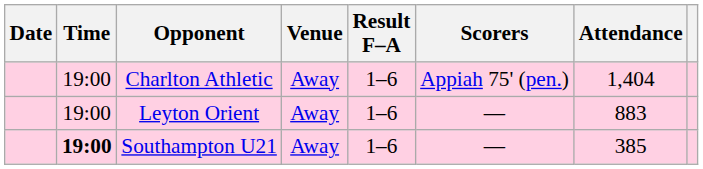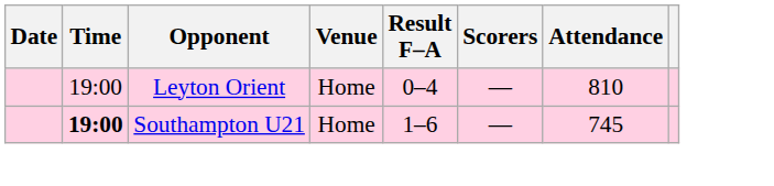- row: 19:00 | Charlton Athletic | Away | 1–6 | Appiah 75' (pen.) | 1,404
Leyton Orient | Venue: Away -> Home
Leyton Orient | Result F–A: 1–6 -> 0–4
Leyton Orient | Attendance: 883 -> 810
Southampton U21 | Venue: Away -> Home
Southampton U21 | Attendance: 385 -> 745
